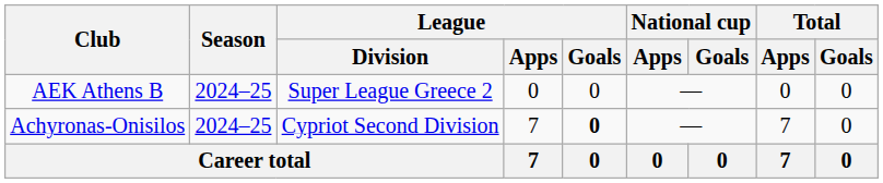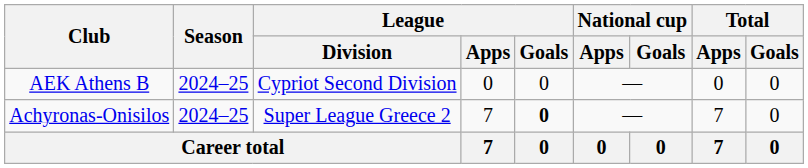AEK Athens B | League / Division: Super League Greece 2 -> Cypriot Second Division
Achyronas-Onisilos | League / Division: Cypriot Second Division -> Super League Greece 2
